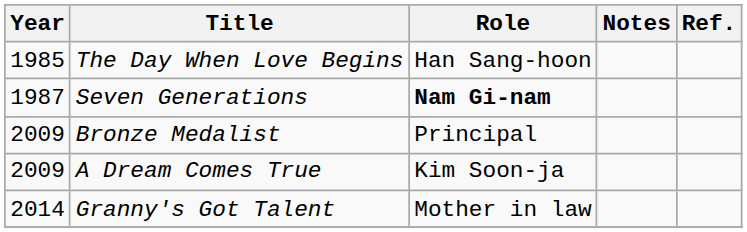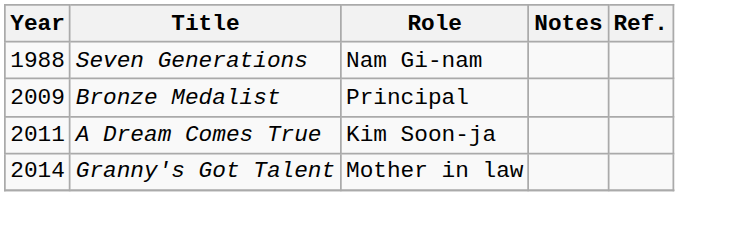- row: 1985 | The Day When Love Begins | Han Sang-hoon
Seven Generations | Year: 1987 -> 1988
Seven Generations | Role: bold -> normal
A Dream Comes True | Year: 2009 -> 2011
